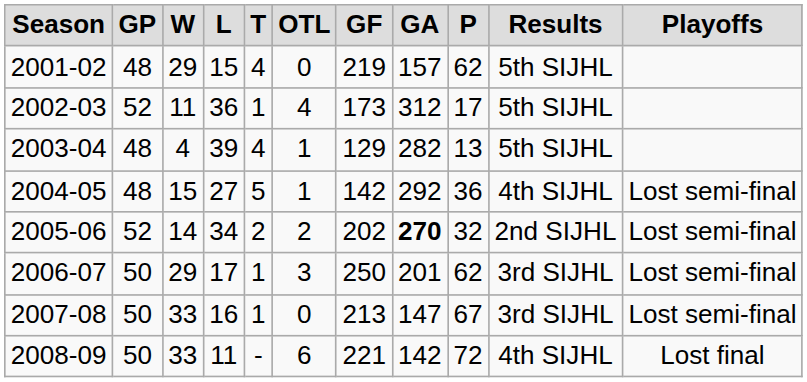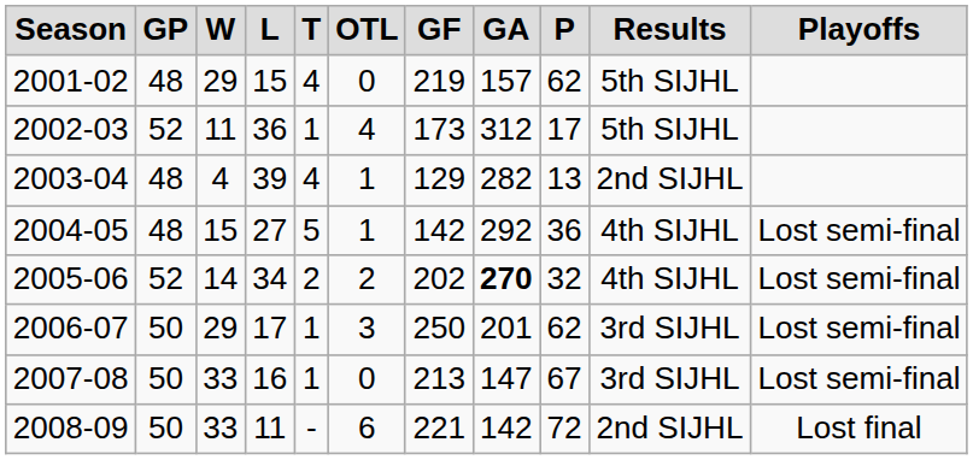2003-04 | Results: 5th SIJHL -> 2nd SIJHL
2005-06 | Results: 2nd SIJHL -> 4th SIJHL
2008-09 | Results: 4th SIJHL -> 2nd SIJHL
